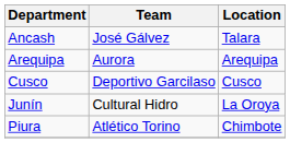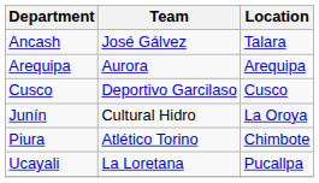+ row: Ucayali | La Loretana | Pucallpa
